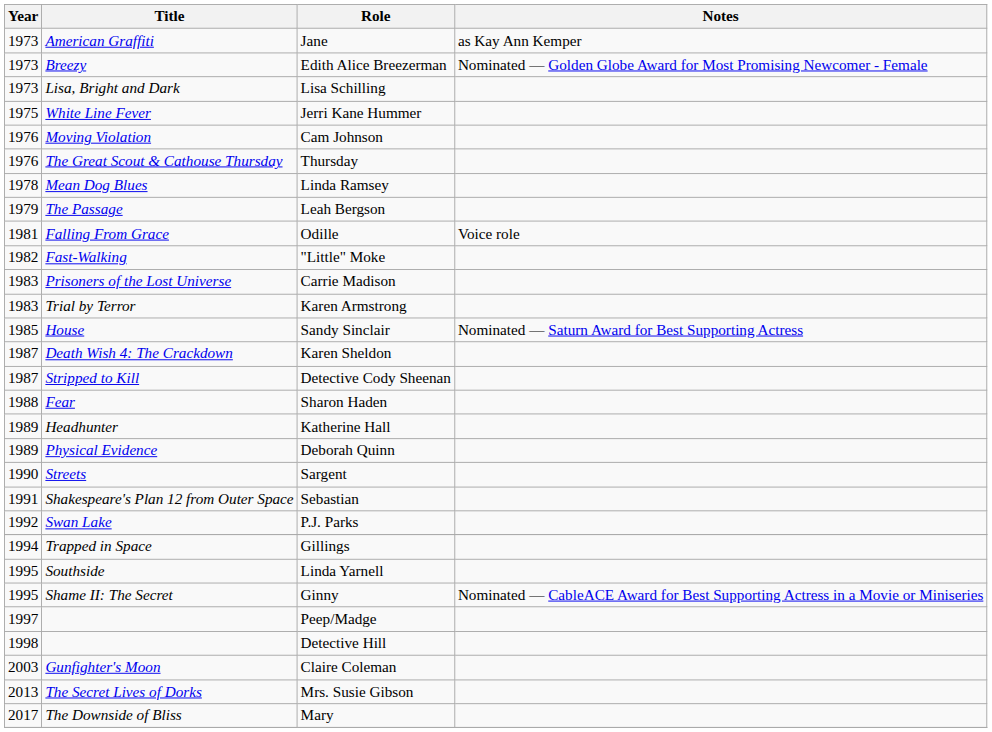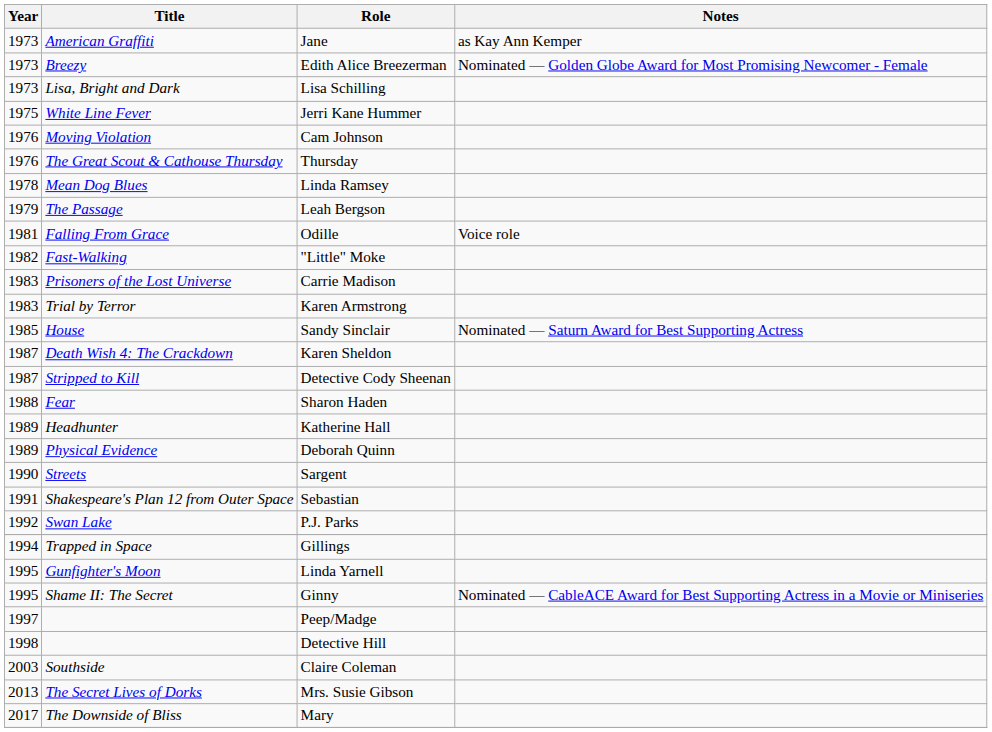Linda Yarnell | Title: Southside -> Gunfighter's Moon
Claire Coleman | Title: Gunfighter's Moon -> Southside
